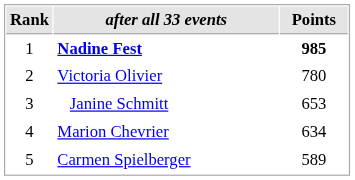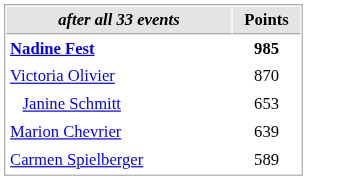- column: Rank | 1 | 2 | 3 | 4 | 5
Victoria Olivier | Points: 780 -> 870
Marion Chevrier | Points: 634 -> 639
